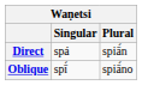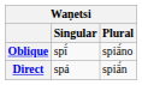rows swapped: Direct <-> Oblique
